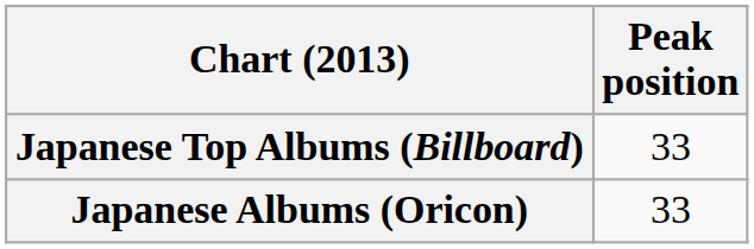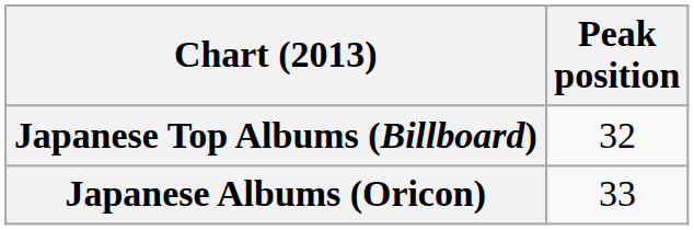Japanese Top Albums (Billboard) | Peak position: 33 -> 32
